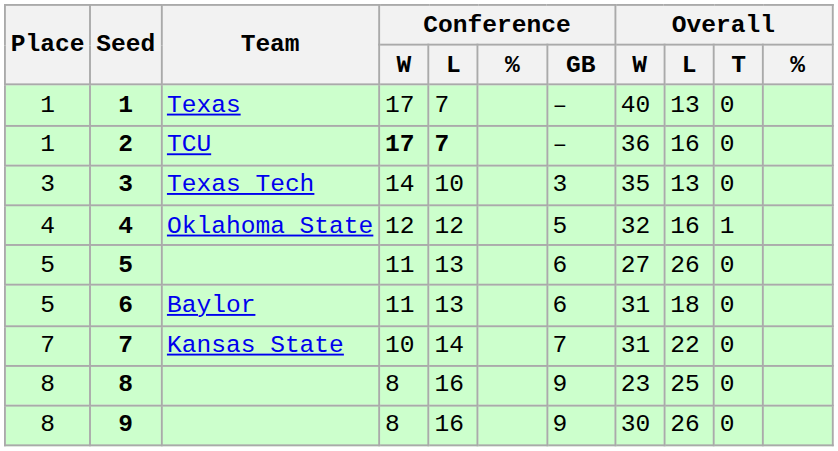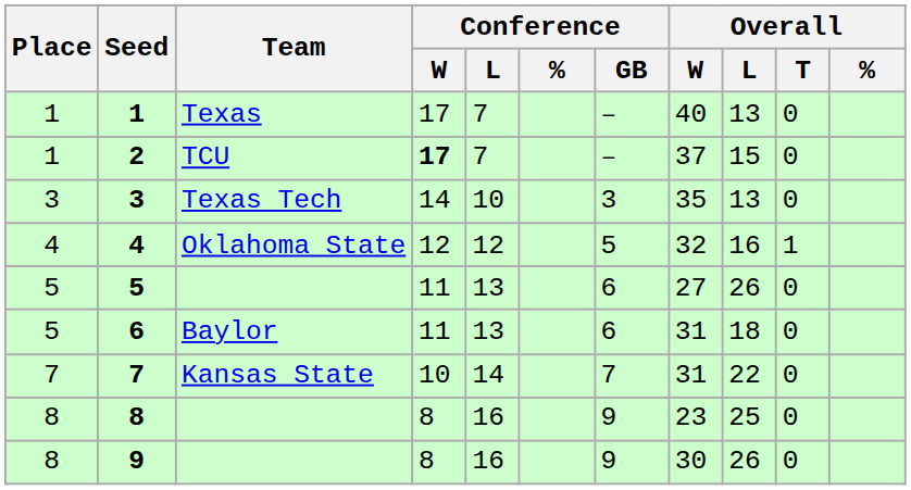2 | Conference / L: bold -> normal
2 | Overall / W: 36 -> 37
2 | Overall / L: 16 -> 15
